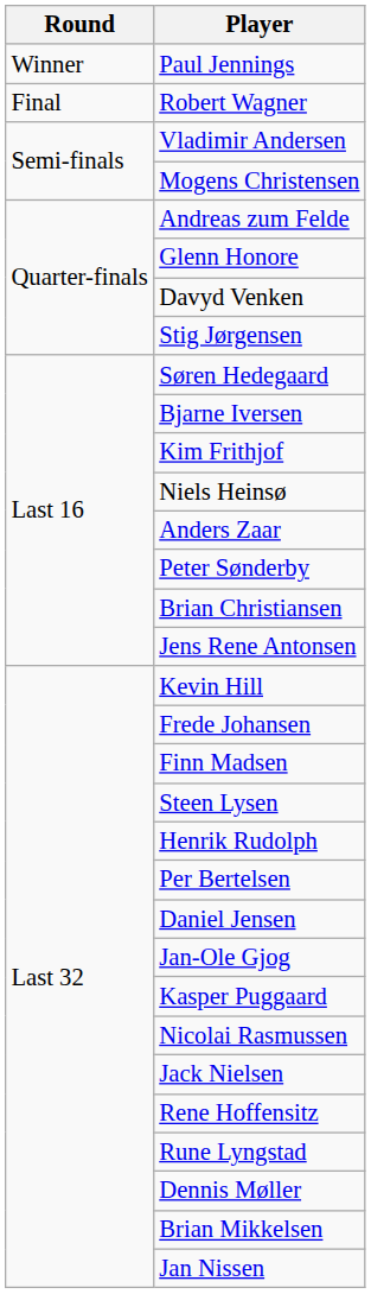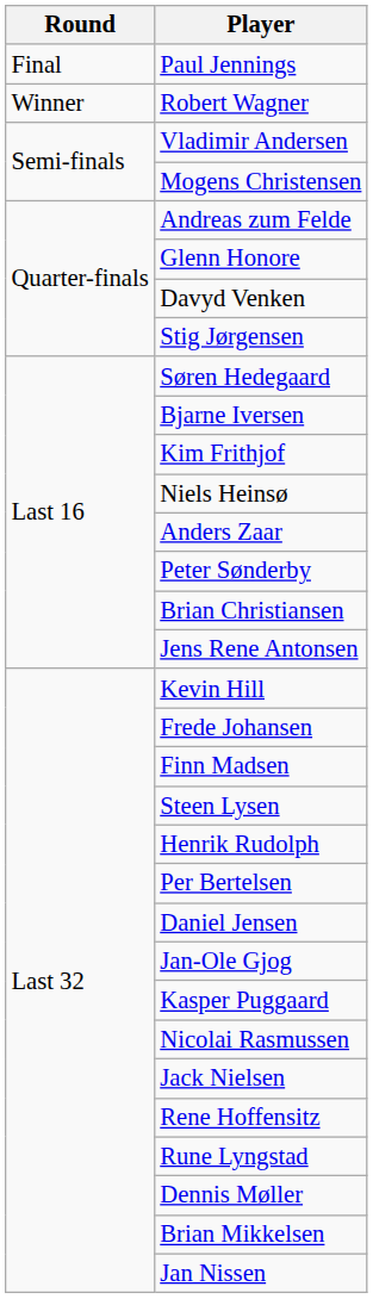Paul Jennings | Round: Winner -> Final
Robert Wagner | Round: Final -> Winner
